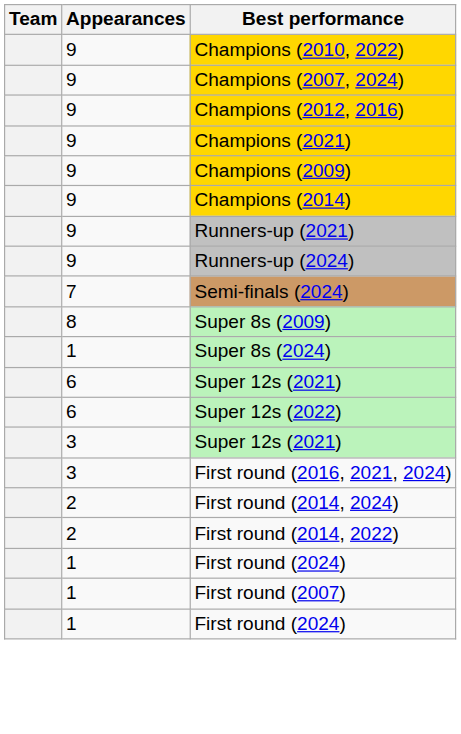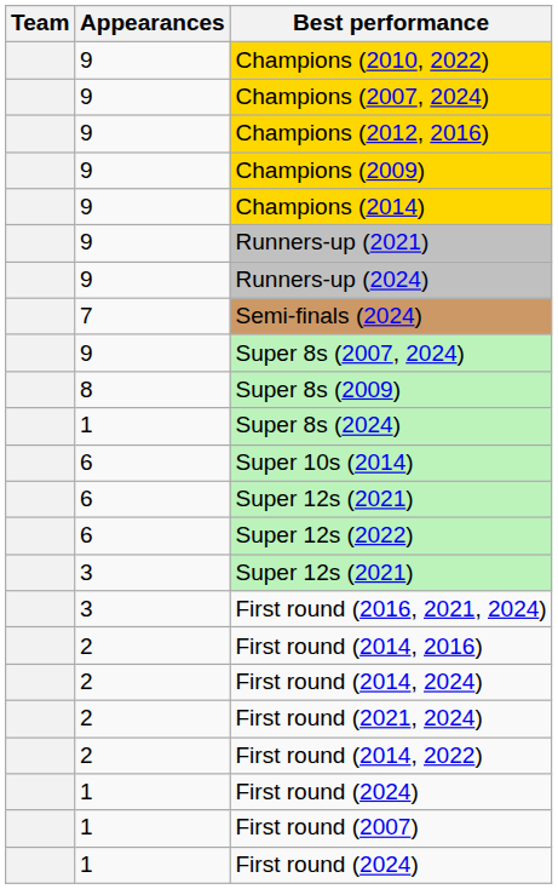- row: 9 | Champions (2021)
+ row: 9 | Super 8s (2007, 2024)
+ row: 6 | Super 10s (2014)
+ row: 2 | First round (2014, 2016)
+ row: 2 | First round (2021, 2024)
